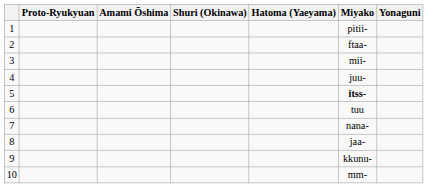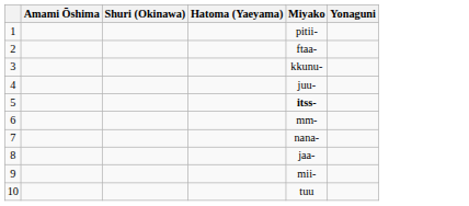- column: Proto-Ryukyuan
3 | Miyako: mii- -> kkunu-
6 | Miyako: tuu -> mm-
9 | Miyako: kkunu- -> mii-
10 | Miyako: mm- -> tuu
